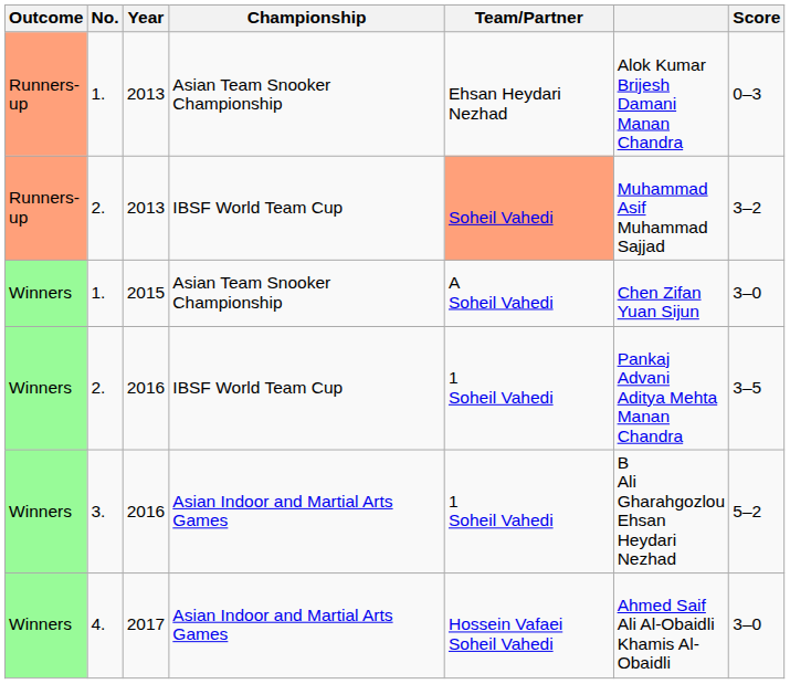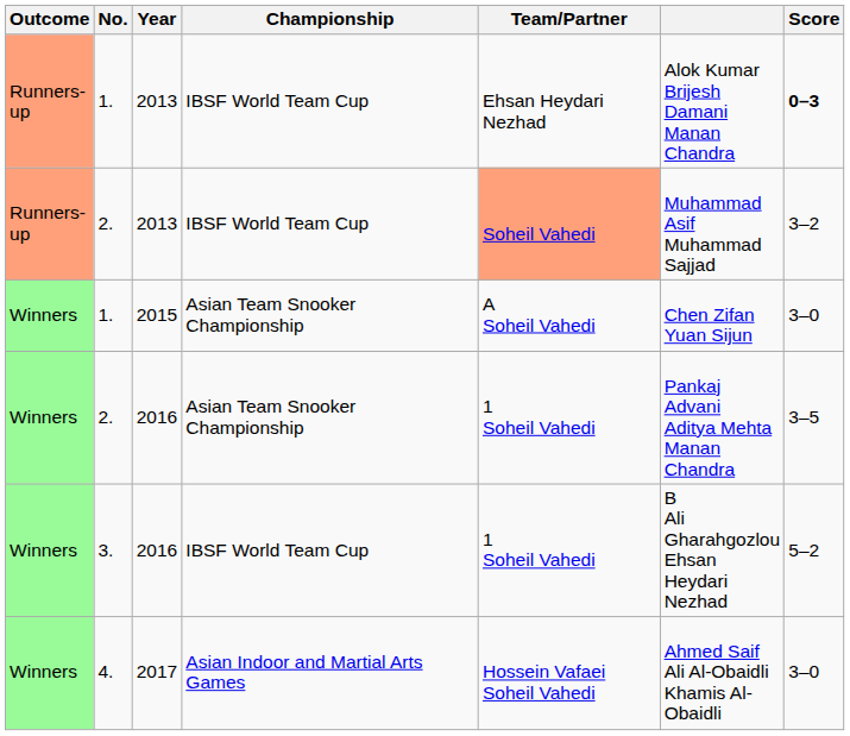1. / 2013 | Championship: Asian Team Snooker Championship -> IBSF World Team Cup
1. / 2013 | Score: normal -> bold
2. / 2016 | Championship: IBSF World Team Cup -> Asian Team Snooker Championship
3. | Championship: Asian Indoor and Martial Arts Games -> IBSF World Team Cup
